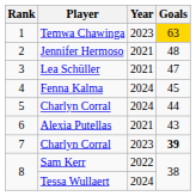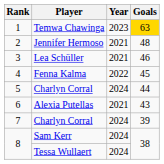3 | Goals: 47 -> 46
4 | Year: 2024 -> 2022
7 | Year: 2023 -> 2024
7 | Goals: bold -> normal
8 / Sam Kerr | Year: 2022 -> 2024
